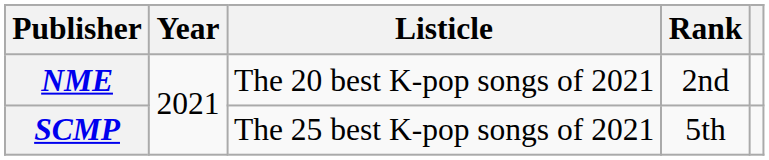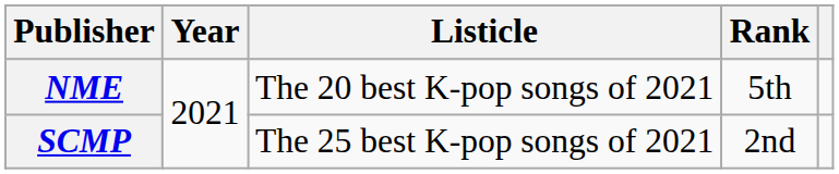NME | Rank: 2nd -> 5th
SCMP | Rank: 5th -> 2nd
